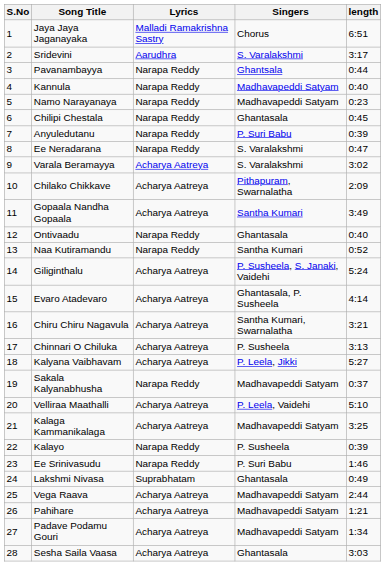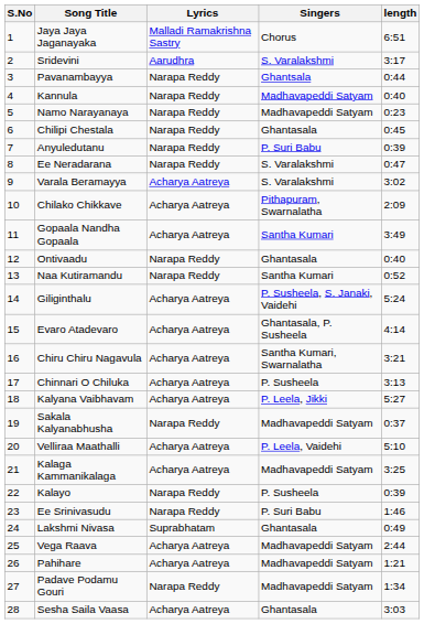Padave Podamu Gouri | Lyrics: Acharya Aatreya -> Narapa Reddy
